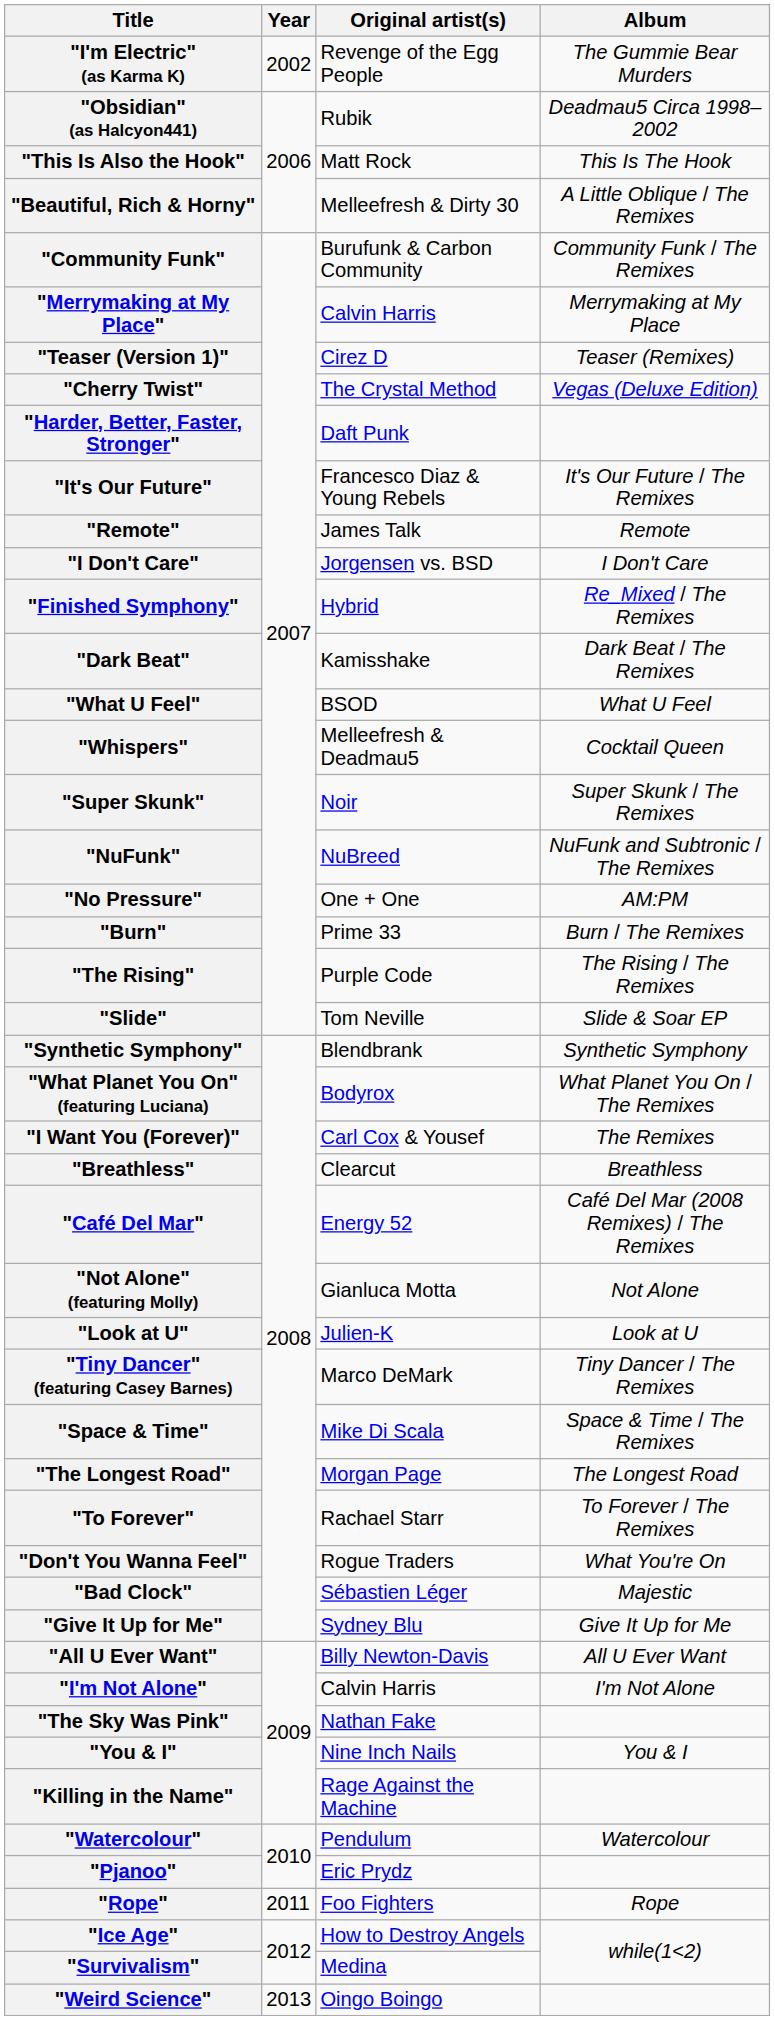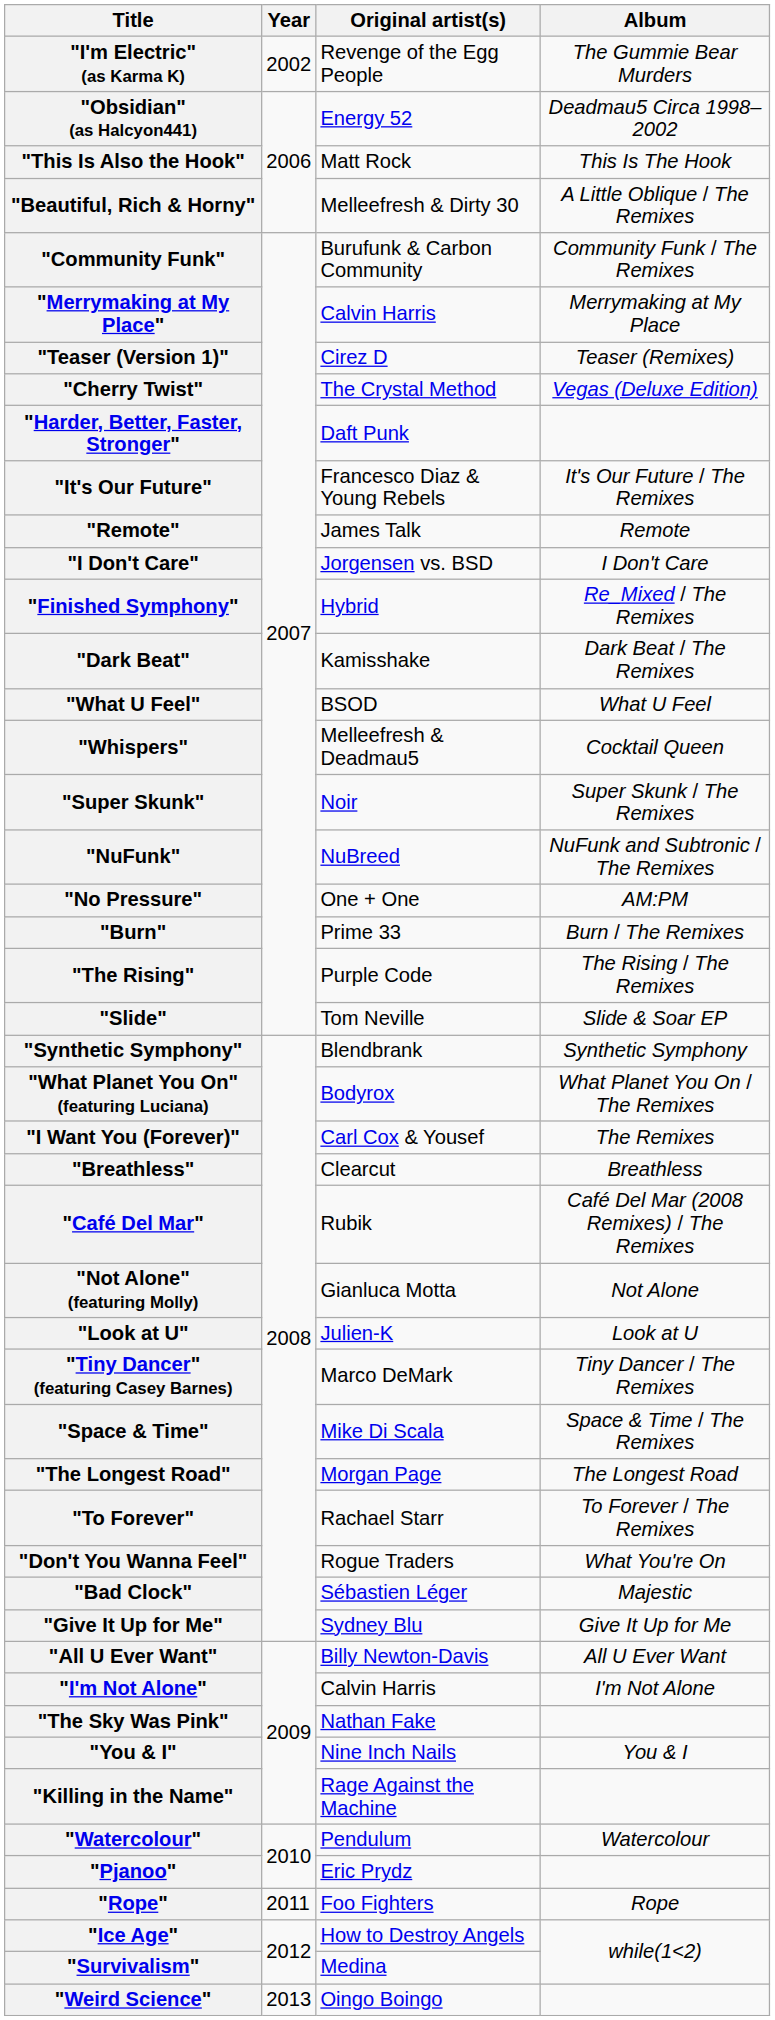"Obsidian" (as Halcyon441) | Original artist(s): Rubik -> Energy 52
"Café Del Mar" | Original artist(s): Energy 52 -> Rubik
